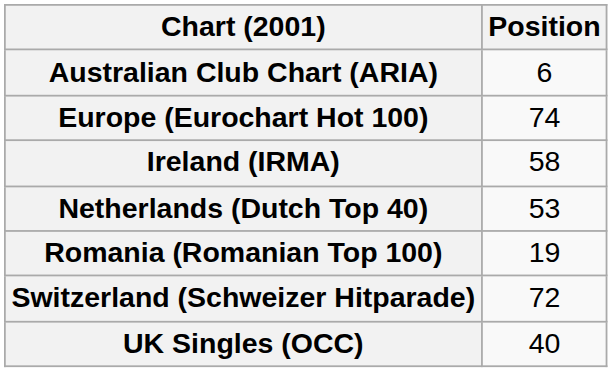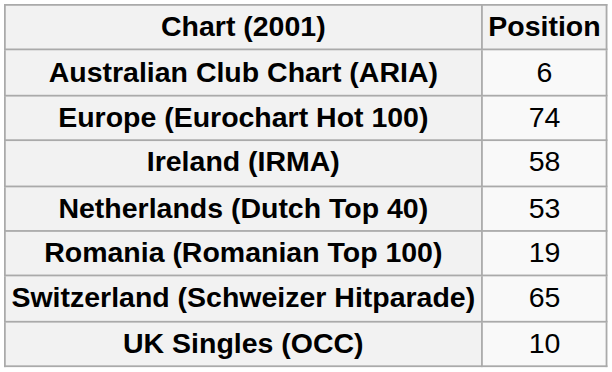Switzerland (Schweizer Hitparade) | Position: 72 -> 65
UK Singles (OCC) | Position: 40 -> 10
